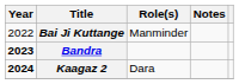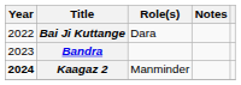Bai Ji Kuttange | Role(s): Manminder -> Dara
Bandra | Year: bold -> normal
Kaagaz 2 | Role(s): Dara -> Manminder
